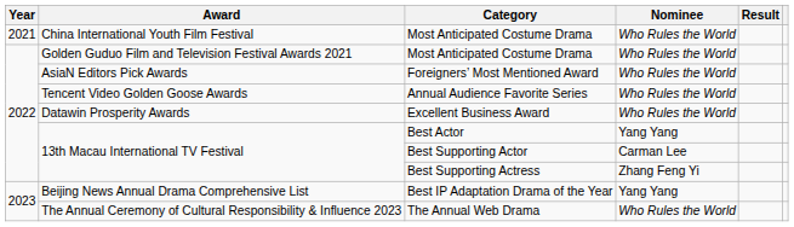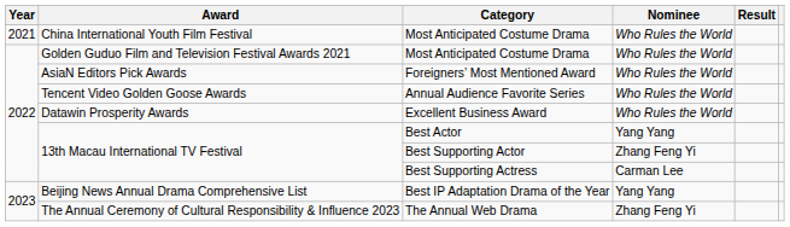Best Supporting Actor | Nominee: Carman Lee -> Zhang Feng Yi
Best Supporting Actress | Nominee: Zhang Feng Yi -> Carman Lee
The Annual Web Drama | Nominee: Who Rules the World -> Zhang Feng Yi
